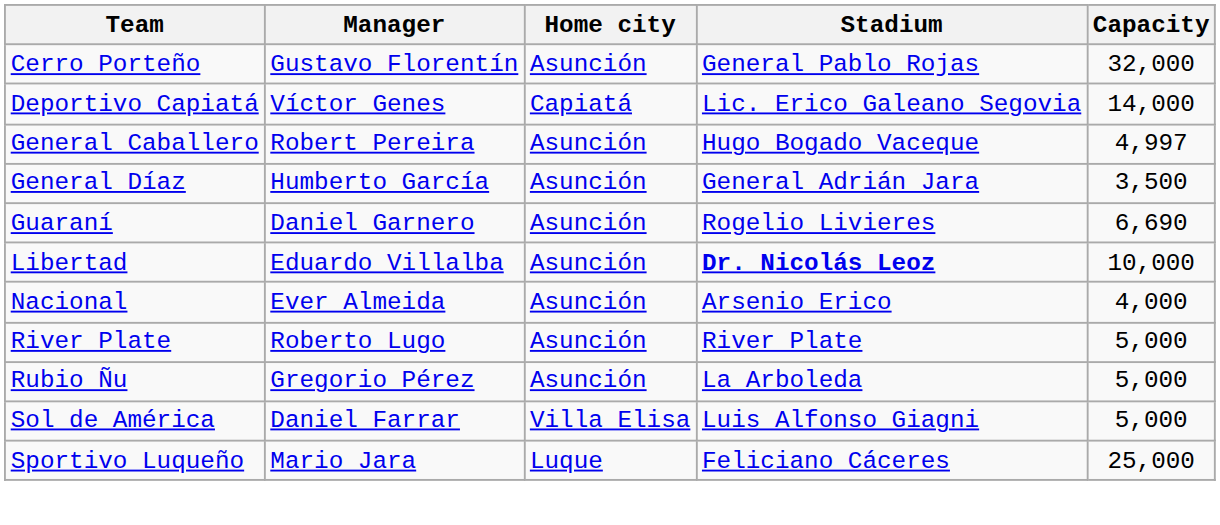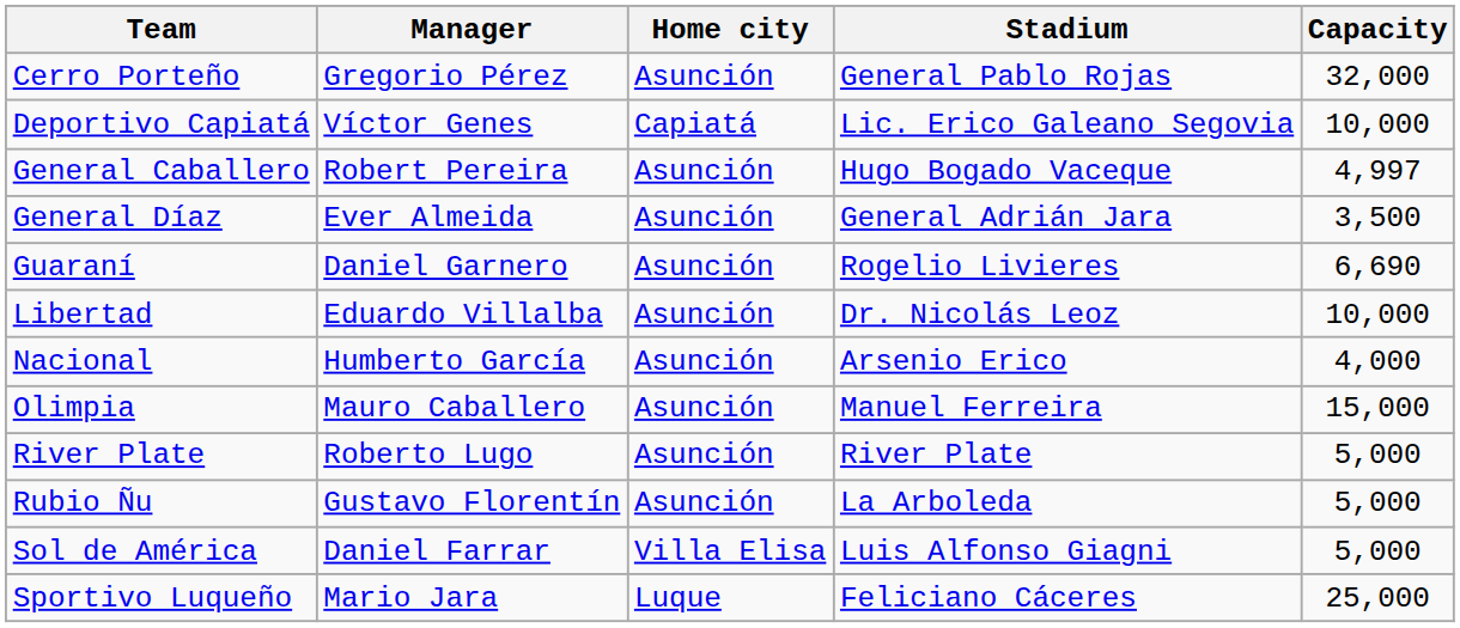Cerro Porteño | Manager: Gustavo Florentín -> Gregorio Pérez
Deportivo Capiatá | Capacity: 14,000 -> 10,000
General Díaz | Manager: Humberto García -> Ever Almeida
Libertad | Stadium: bold -> normal
Nacional | Manager: Ever Almeida -> Humberto García
+ row: Olimpia | Mauro Caballero | Asunción | Manuel Ferreira | 15,000
Rubio Ñu | Manager: Gregorio Pérez -> Gustavo Florentín
